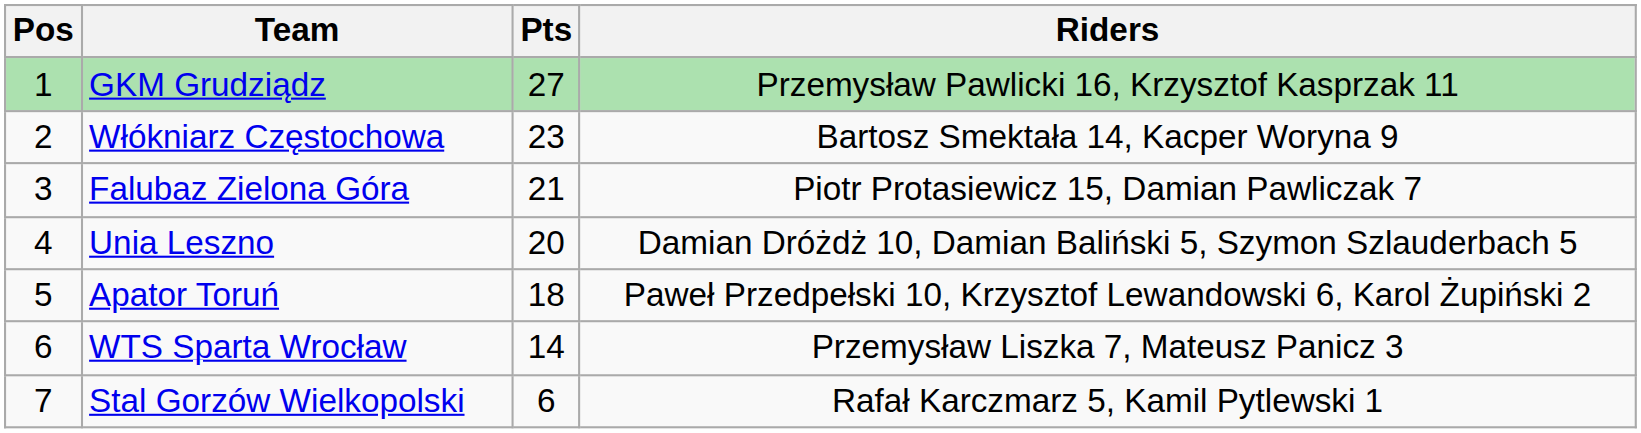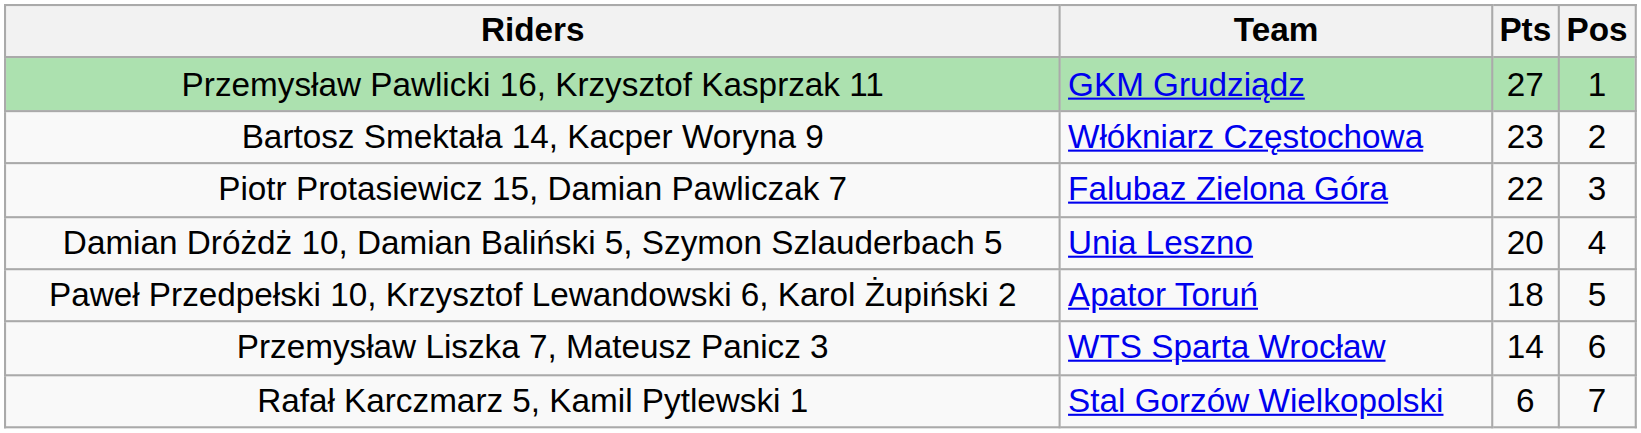columns swapped: Pos <-> Riders
Falubaz Zielona Góra | Pts: 21 -> 22
